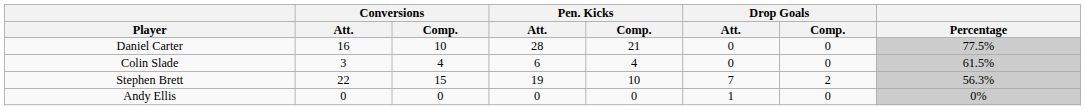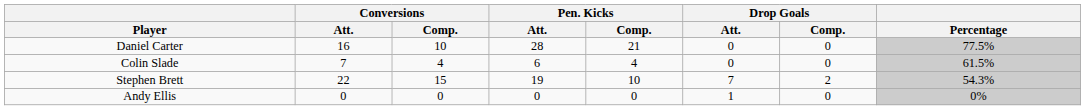Colin Slade | Conversions / Att.: 3 -> 7
Stephen Brett | Percentage: 56.3% -> 54.3%
